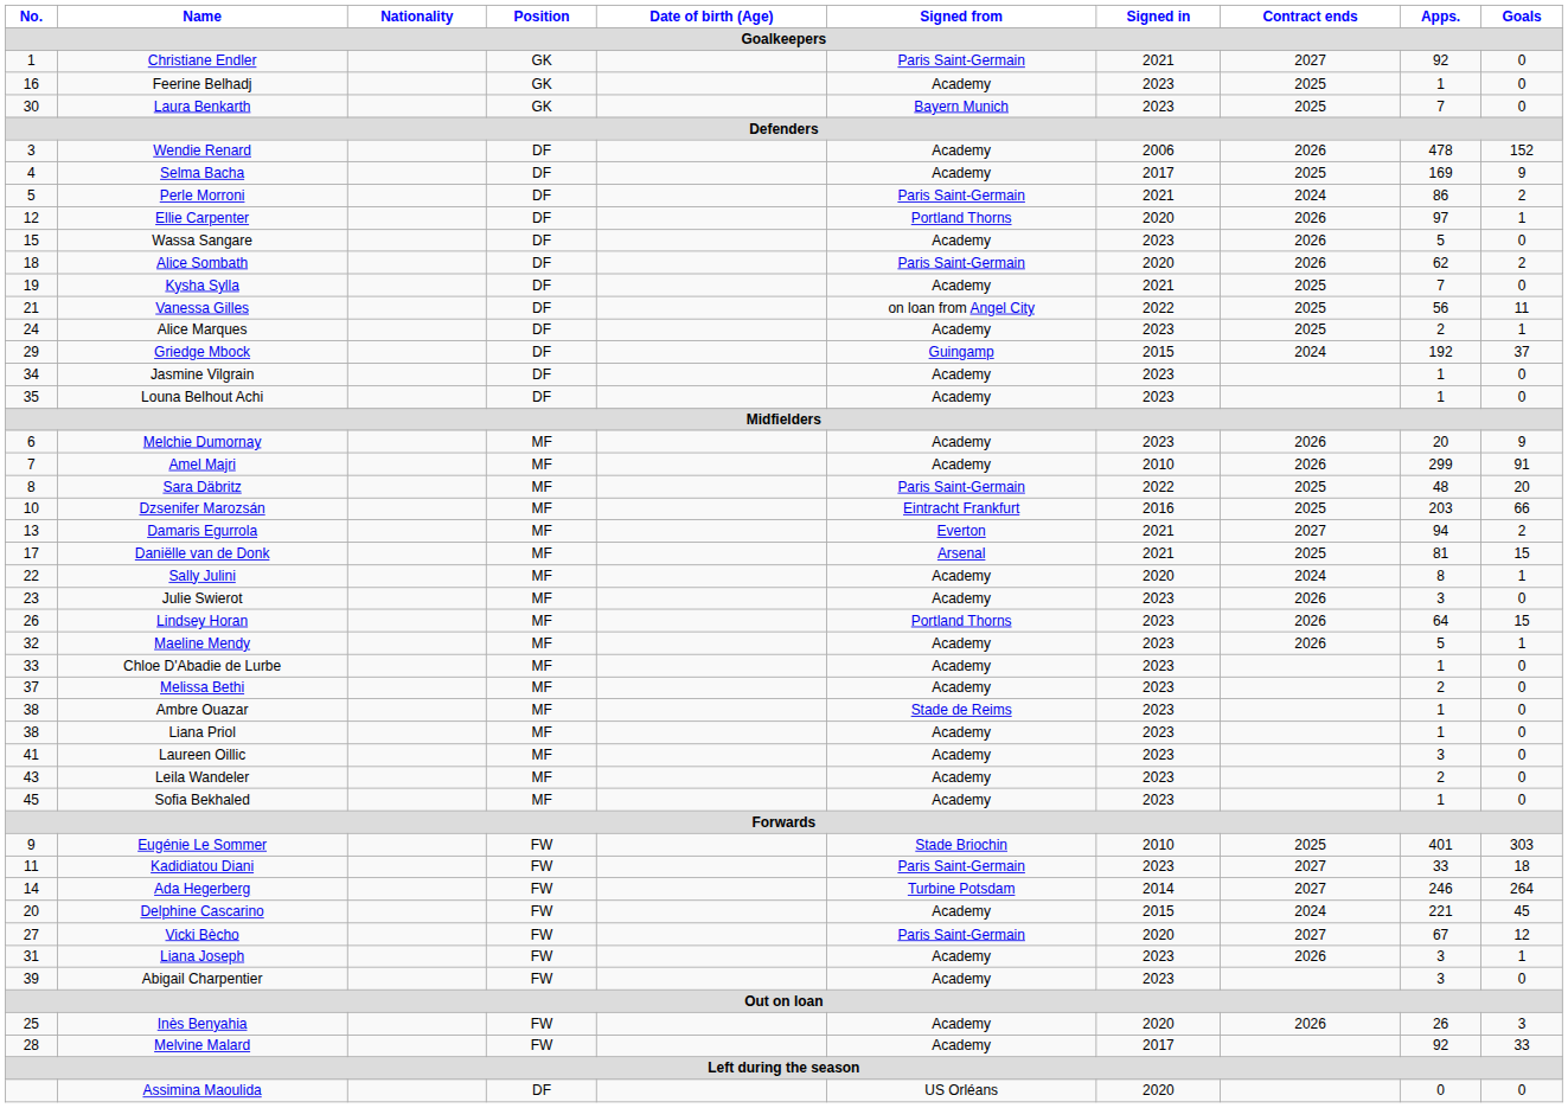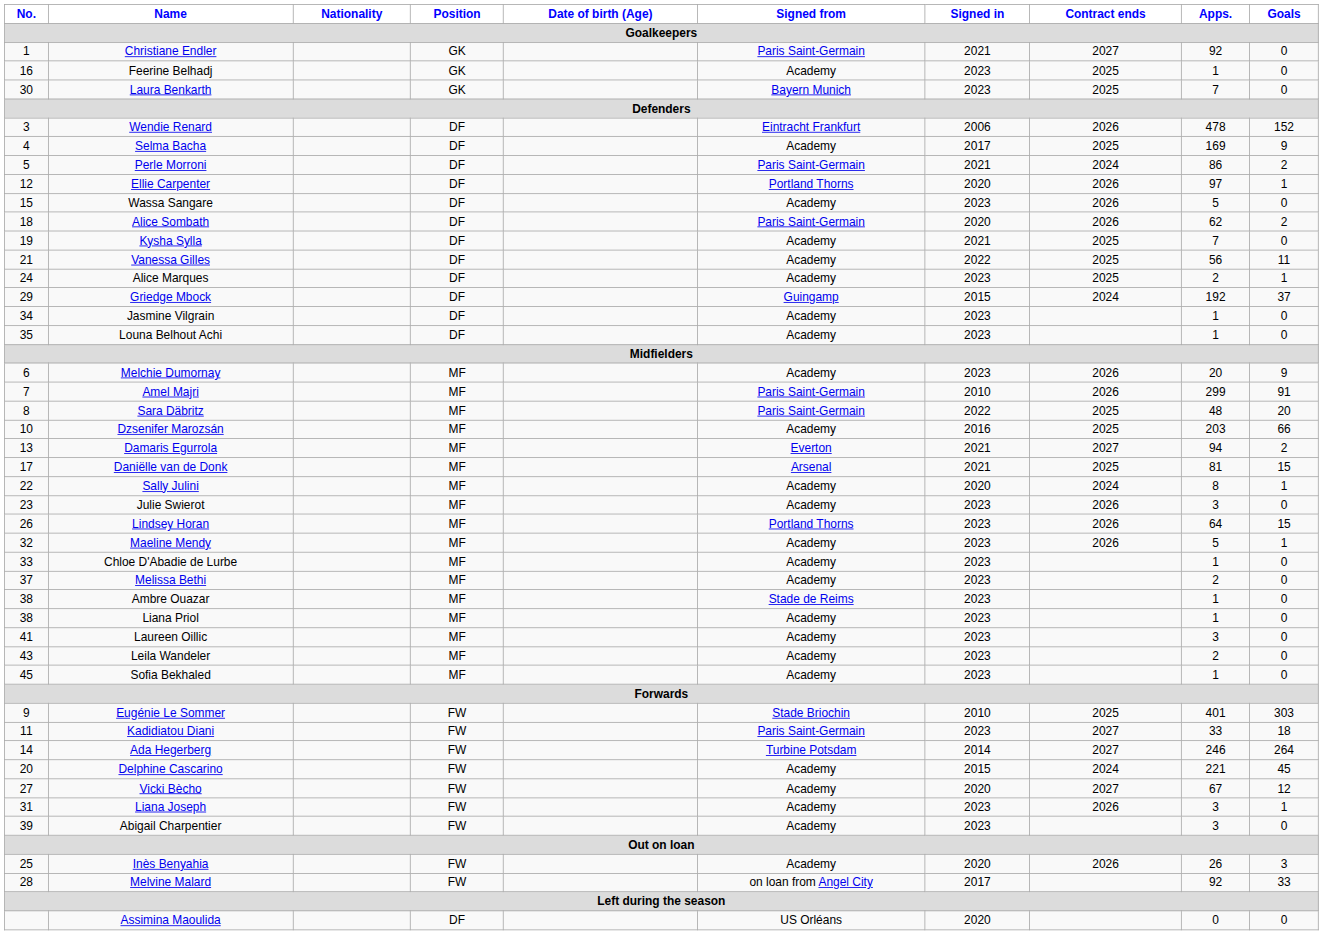Wendie Renard | Signed from: Academy -> Eintracht Frankfurt
Vanessa Gilles | Signed from: on loan from Angel City -> Academy
Amel Majri | Signed from: Academy -> Paris Saint-Germain
Dzsenifer Marozsán | Signed from: Eintracht Frankfurt -> Academy
Vicki Bècho | Signed from: Paris Saint-Germain -> Academy
Melvine Malard | Signed from: Academy -> on loan from Angel City
